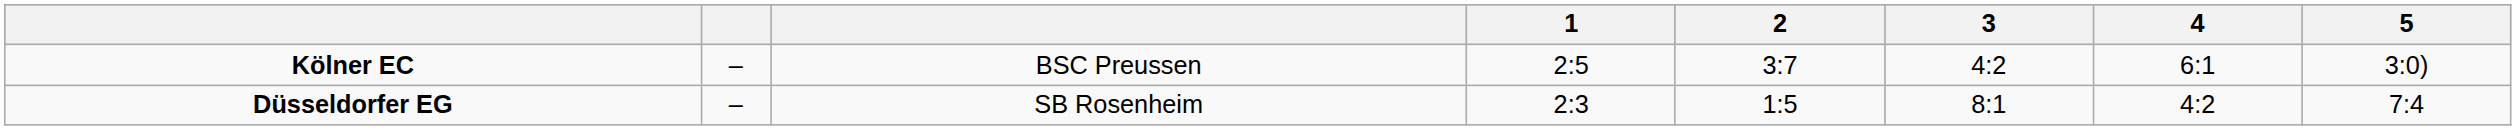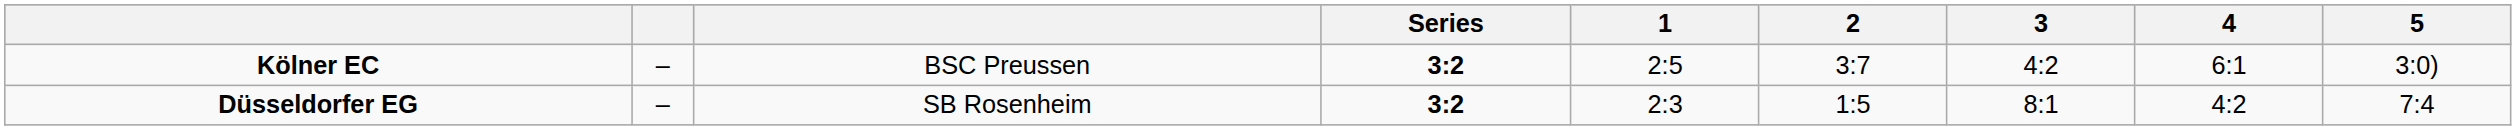+ column: Series | 3:2 | 3:2
